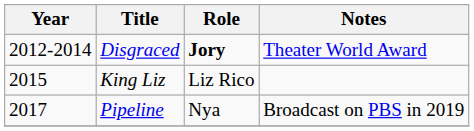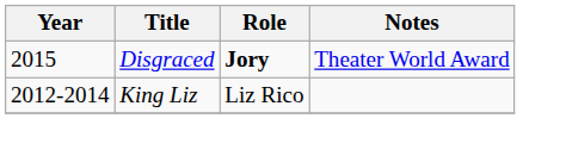Disgraced | Year: 2012-2014 -> 2015
King Liz | Year: 2015 -> 2012-2014
- row: 2017 | Pipeline | Nya | Broadcast on PBS in 2019
